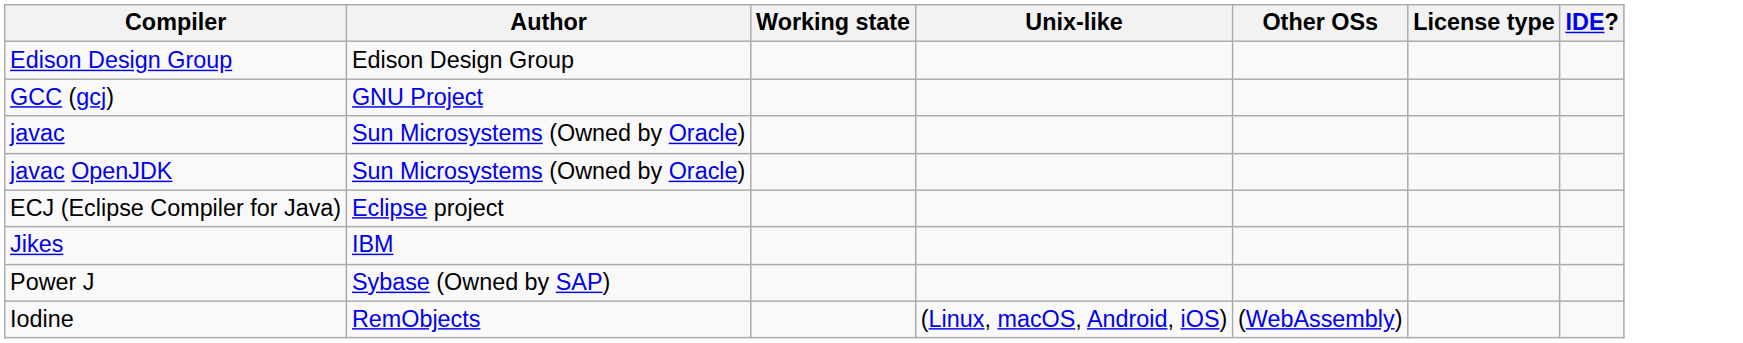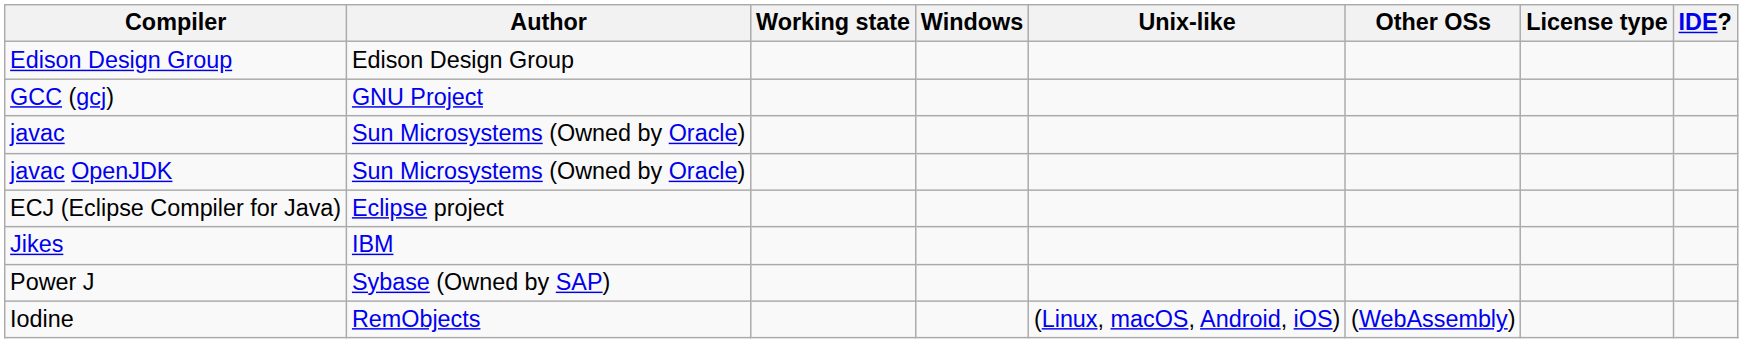+ column: Windows
